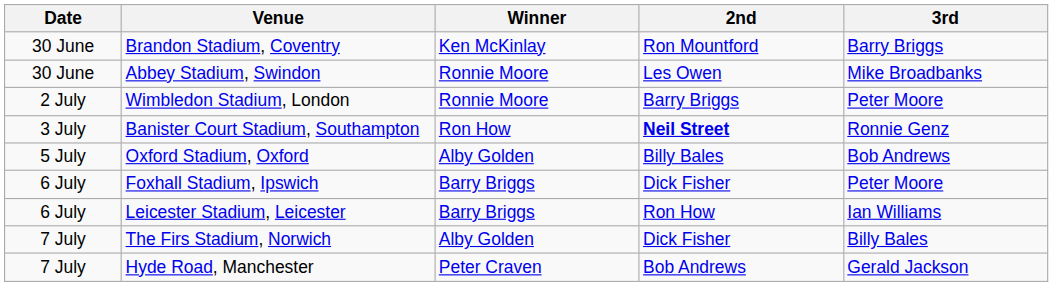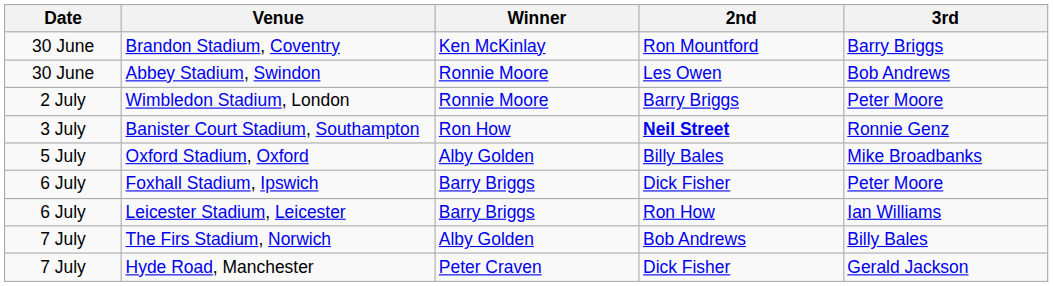Abbey Stadium, Swindon | 3rd: Mike Broadbanks -> Bob Andrews
Oxford Stadium, Oxford | 3rd: Bob Andrews -> Mike Broadbanks
The Firs Stadium, Norwich | 2nd: Dick Fisher -> Bob Andrews
Hyde Road, Manchester | 2nd: Bob Andrews -> Dick Fisher
